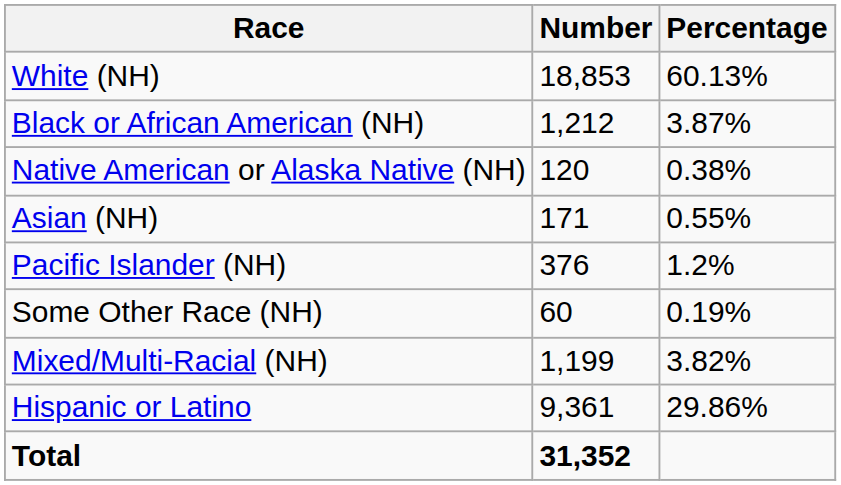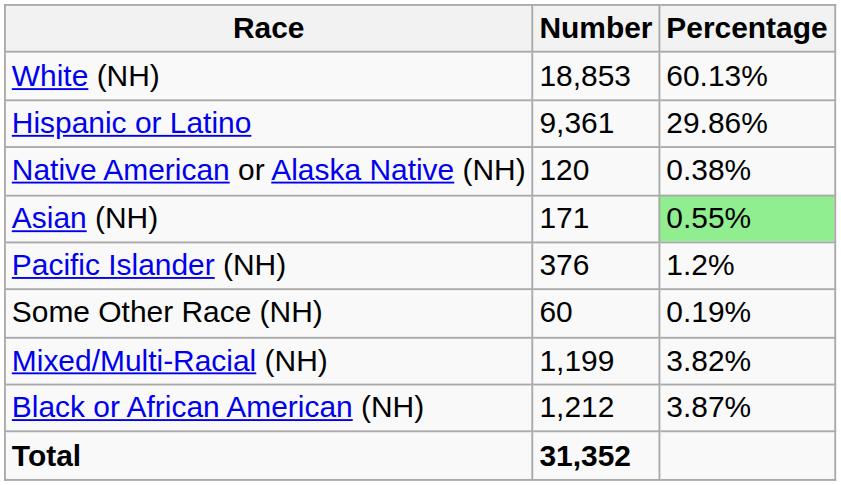rows swapped: Black or African American (NH) <-> Hispanic or Latino
Asian (NH) | Percentage: no background -> lightgreen background
